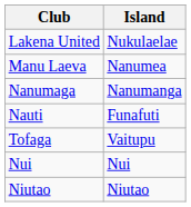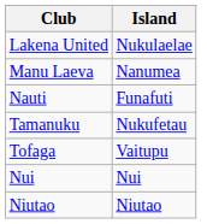- row: Nanumaga | Nanumanga
+ row: Tamanuku | Nukufetau
